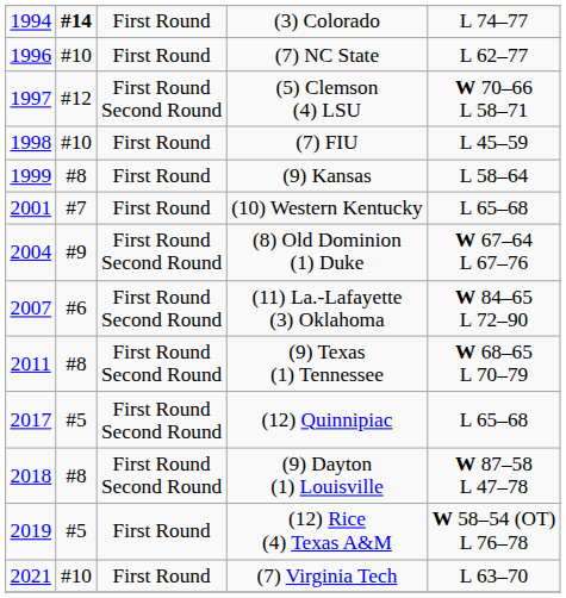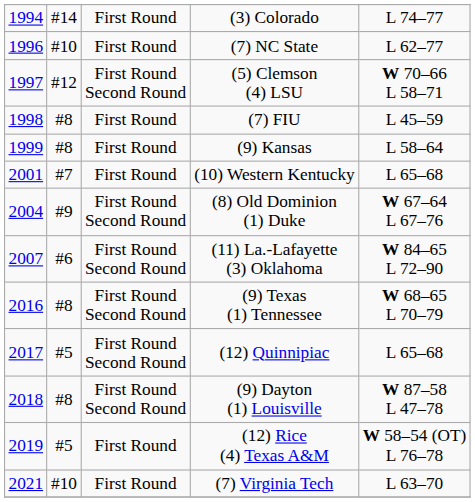(3) Colorado | column 2: bold -> normal
(7) FIU | column 2: #10 -> #8
(9) Texas (1) Tennessee | column 1: 2011 -> 2016
